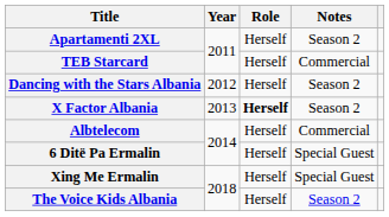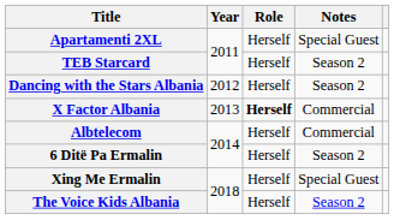Apartamenti 2XL | Notes: Season 2 -> Special Guest
TEB Starcard | Notes: Commercial -> Season 2
X Factor Albania | Notes: Season 2 -> Commercial
6 Ditë Pa Ermalin | Notes: Special Guest -> Season 2
